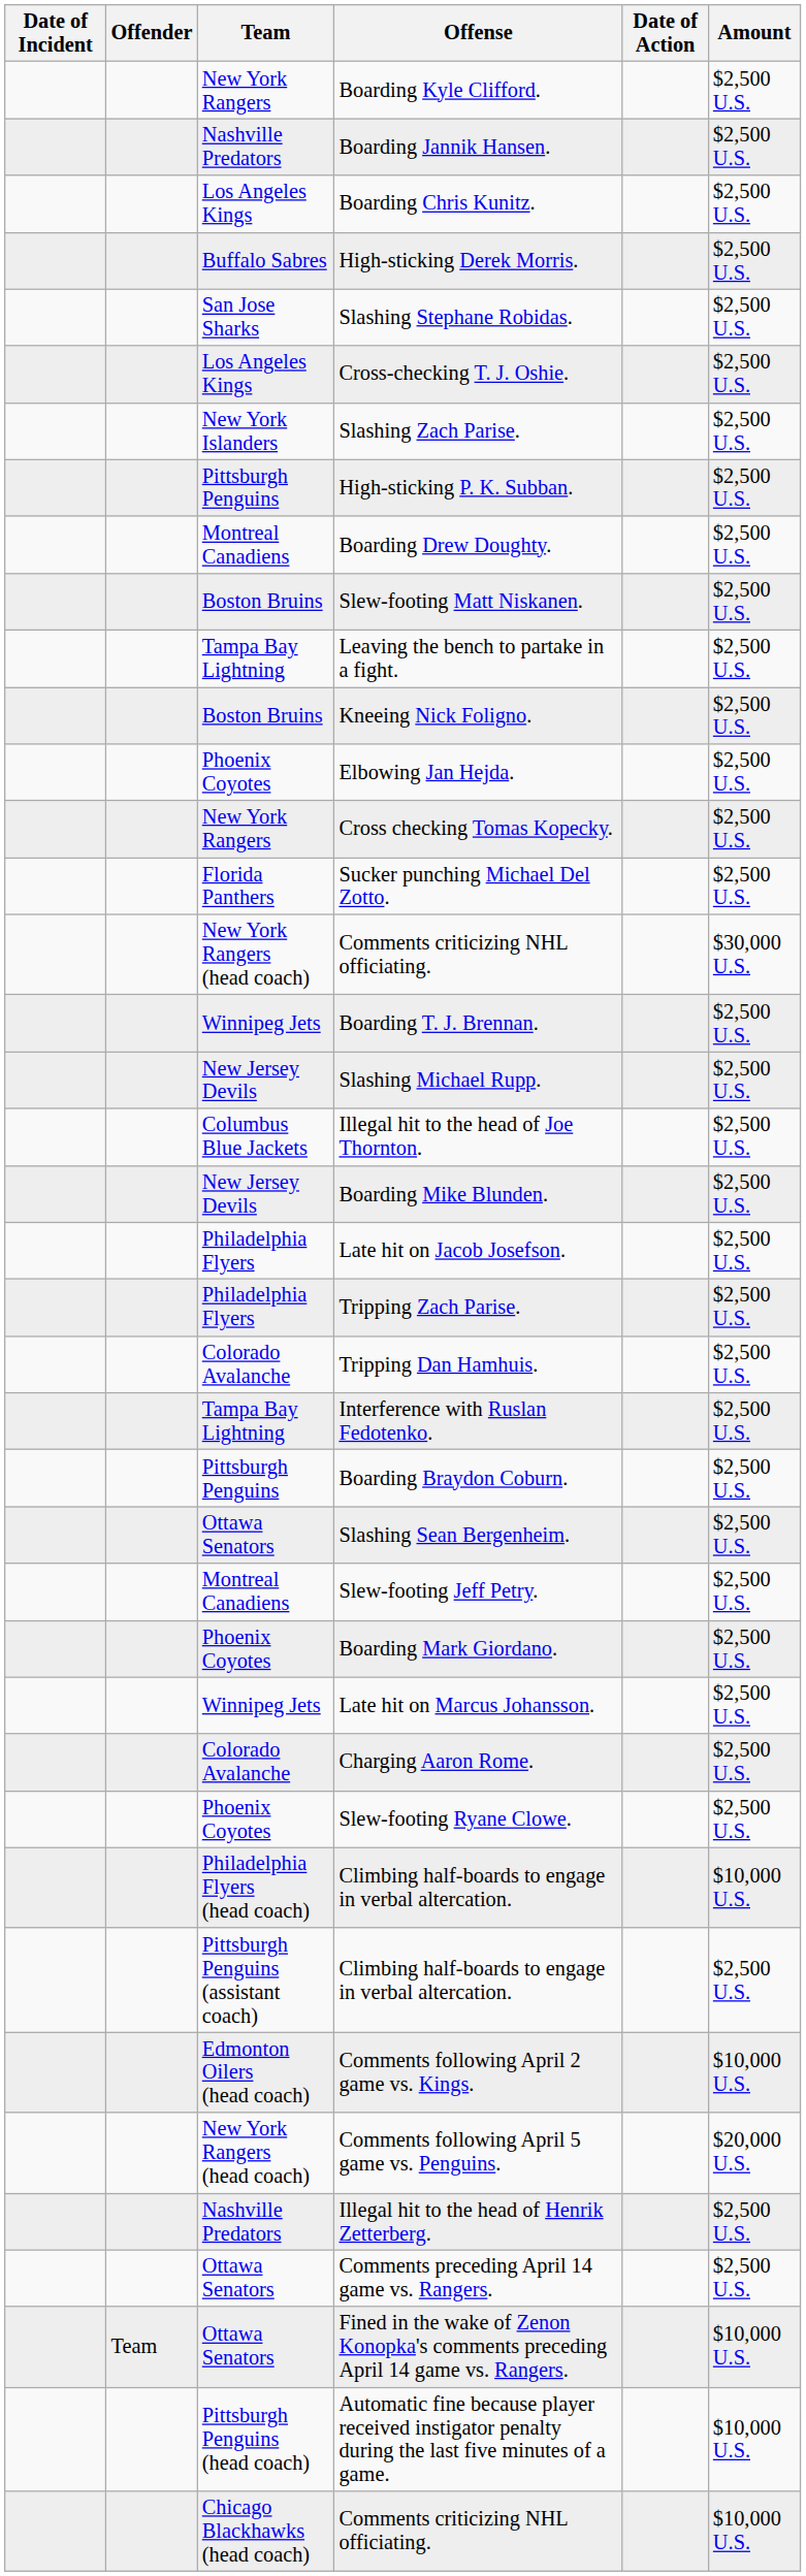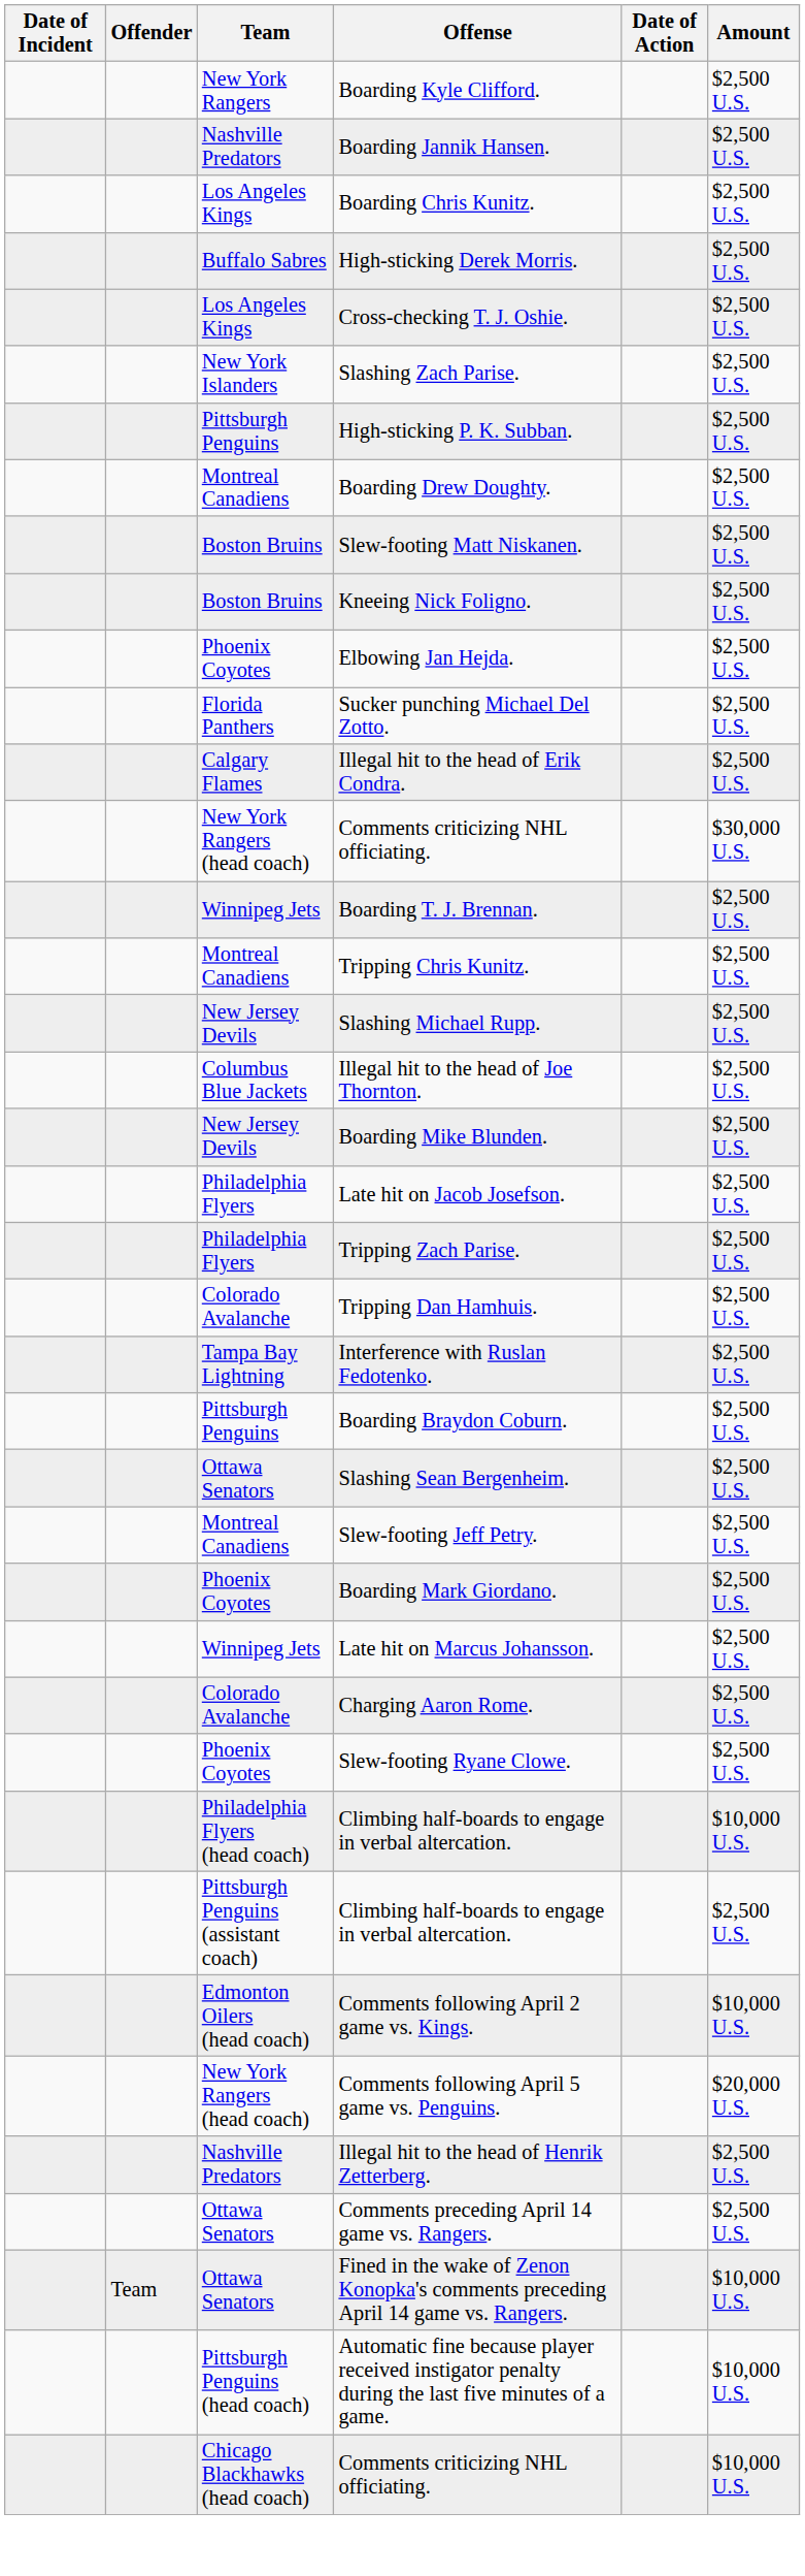- row: San Jose Sharks | Slashing Stephane Robidas. | $2,500 U.S.
- row: Tampa Bay Lightning | Leaving the bench to partake in a fight. | $2,500 U.S.
- row: New York Rangers | Cross checking Tomas Kopecky. | $2,500 U.S.
+ row: Calgary Flames | Illegal hit to the head of Erik Condra. | $2,500 U.S.
+ row: Montreal Canadiens | Tripping Chris Kunitz. | $2,500 U.S.
